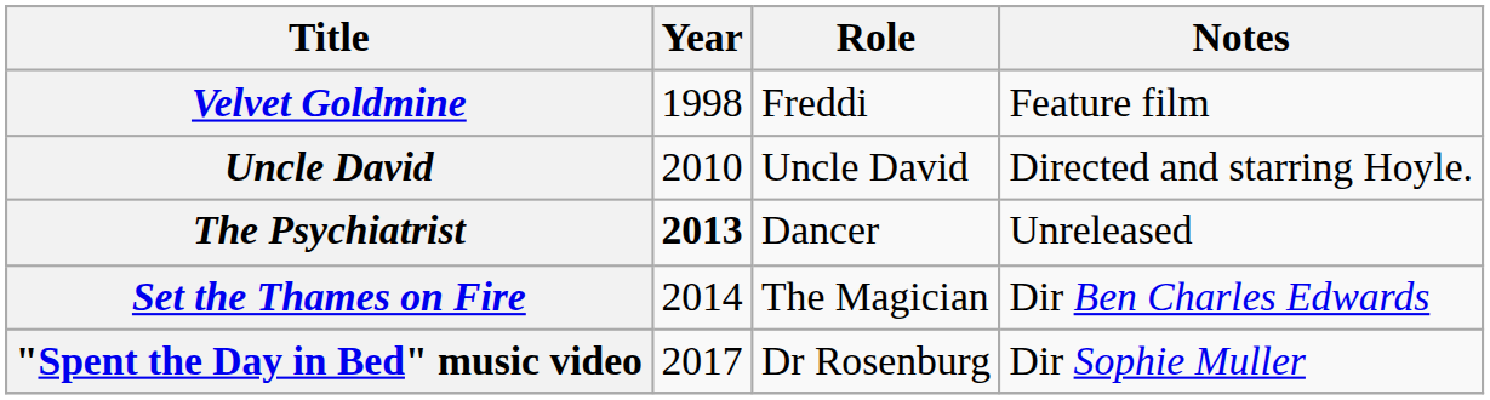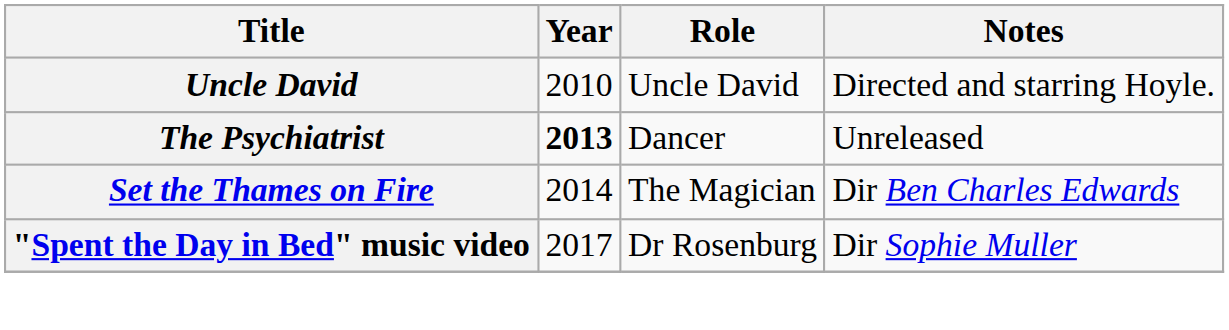- row: Velvet Goldmine | 1998 | Freddi | Feature film
